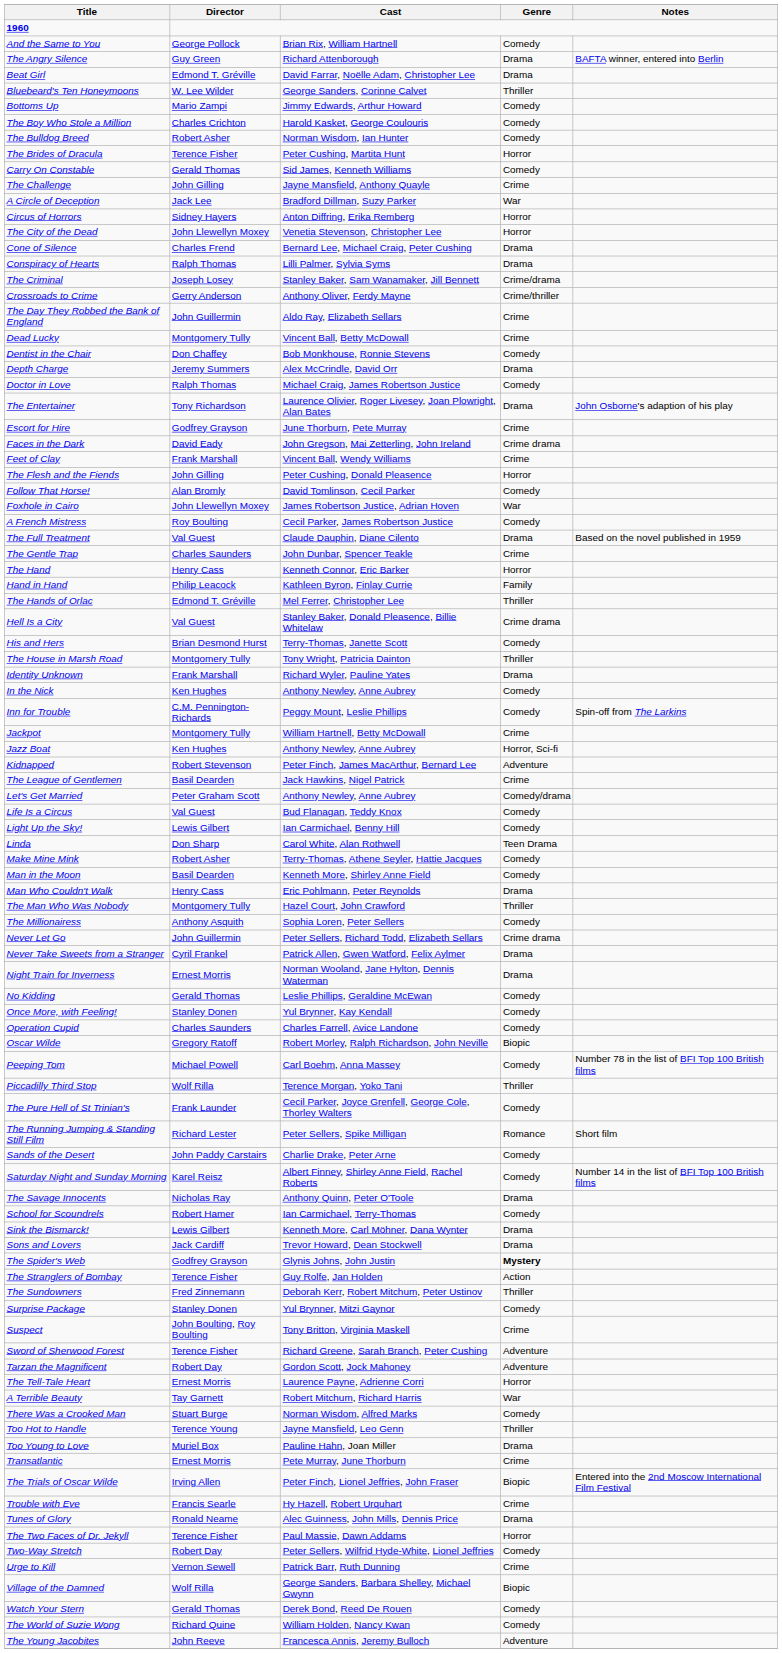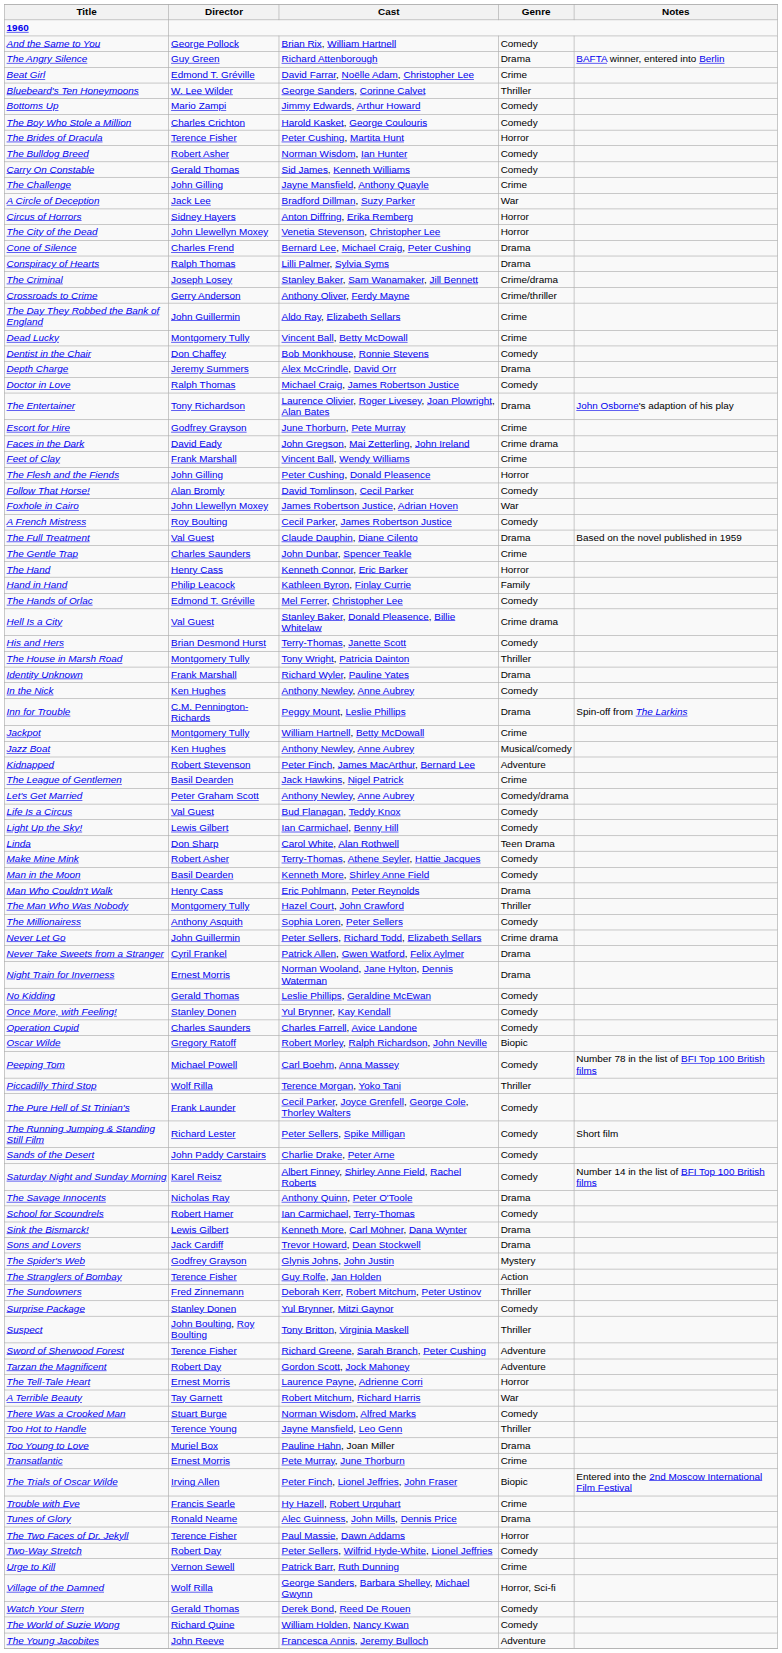Beat Girl | Genre: Drama -> Crime
rows swapped: The Brides of Dracula <-> The Bulldog Breed
The Hands of Orlac | Genre: Thriller -> Comedy
Inn for Trouble | Genre: Comedy -> Drama
Jazz Boat | Genre: Horror, Sci-fi -> Musical/comedy
The Running Jumping & Standing Still Film | Genre: Romance -> Comedy
The Spider's Web | Genre: bold -> normal
Suspect | Genre: Crime -> Thriller
Village of the Damned | Genre: Biopic -> Horror, Sci-fi
